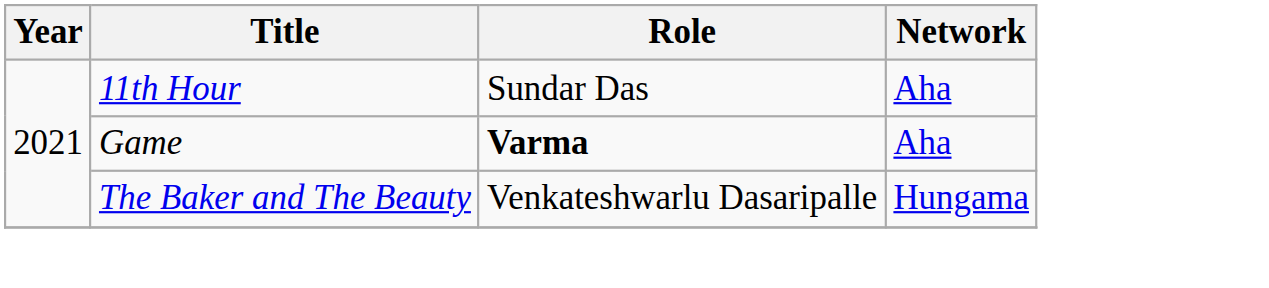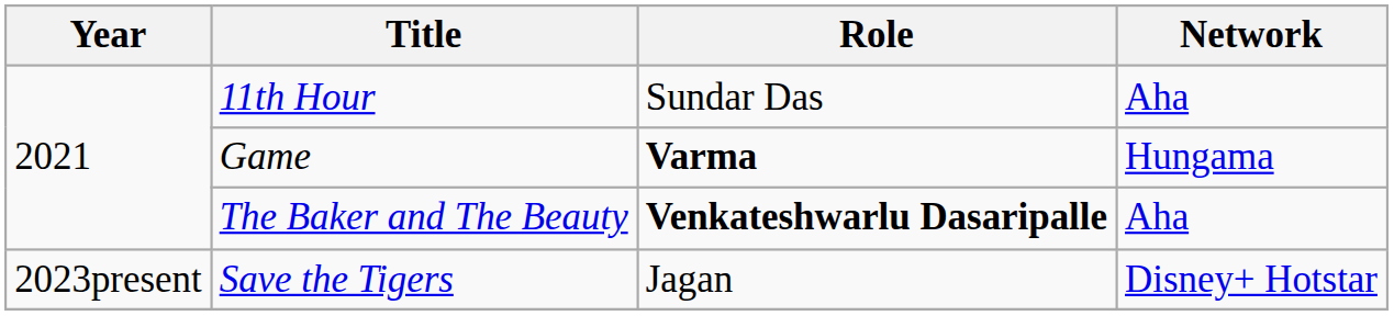Game | Network: Aha -> Hungama
The Baker and The Beauty | Role: normal -> bold
The Baker and The Beauty | Network: Hungama -> Aha
+ row: 2023present | Save the Tigers | Jagan | Disney+ Hotstar
